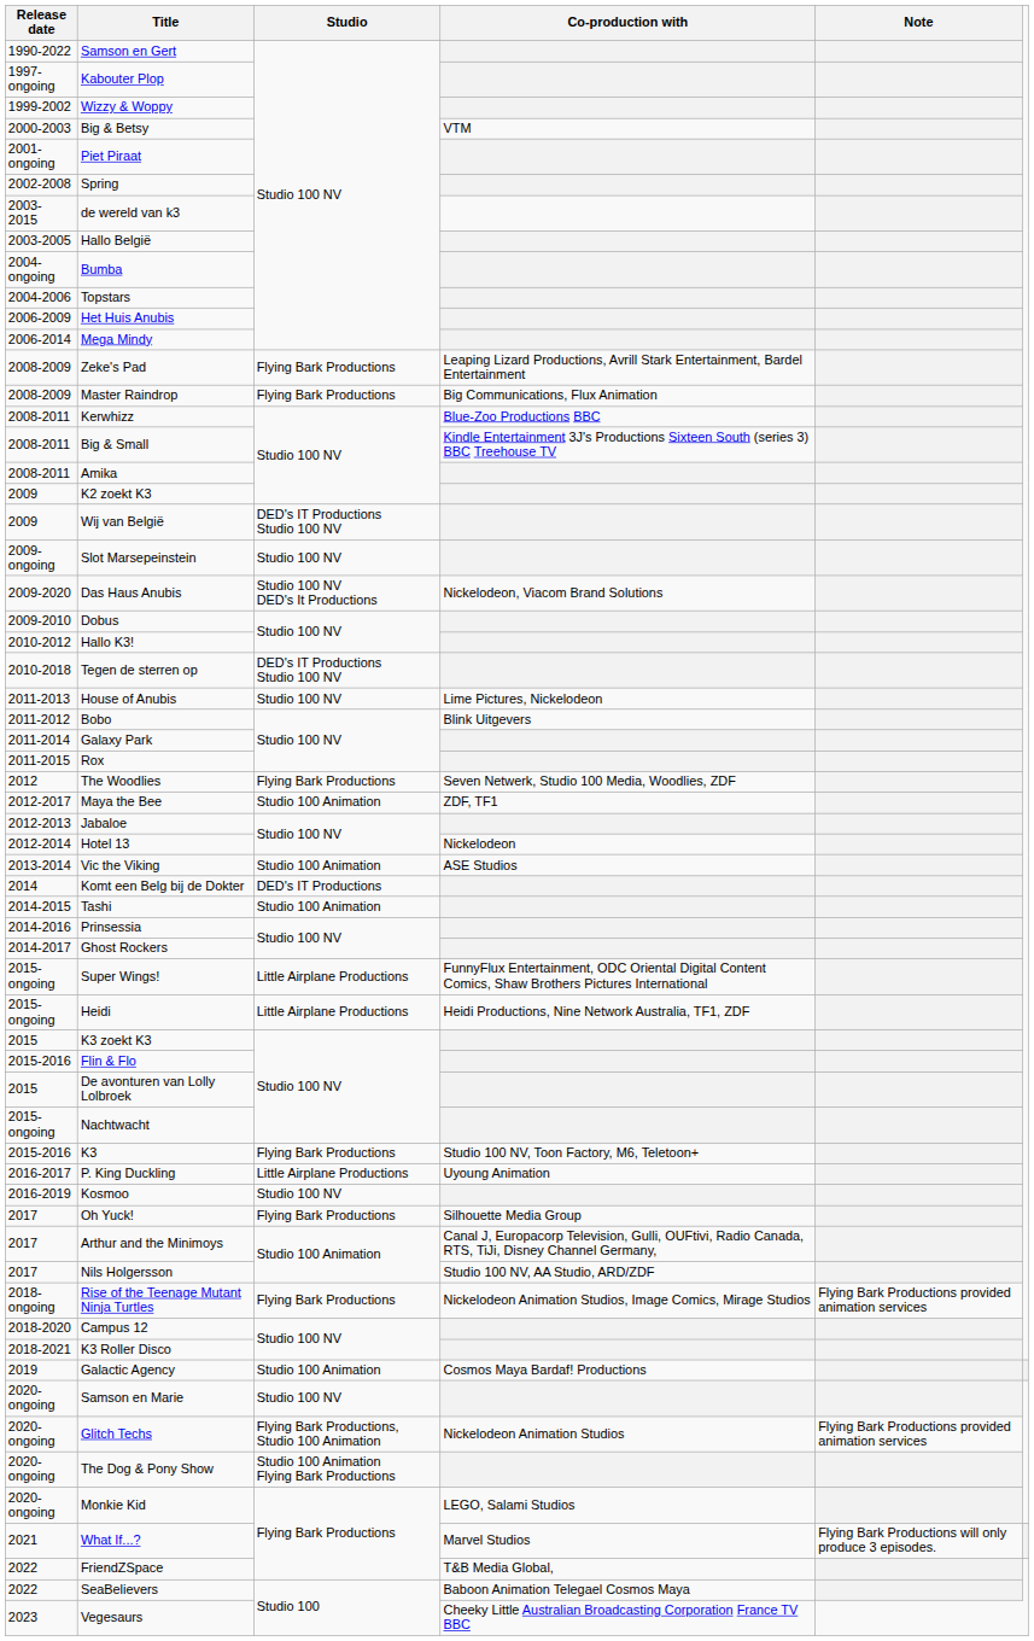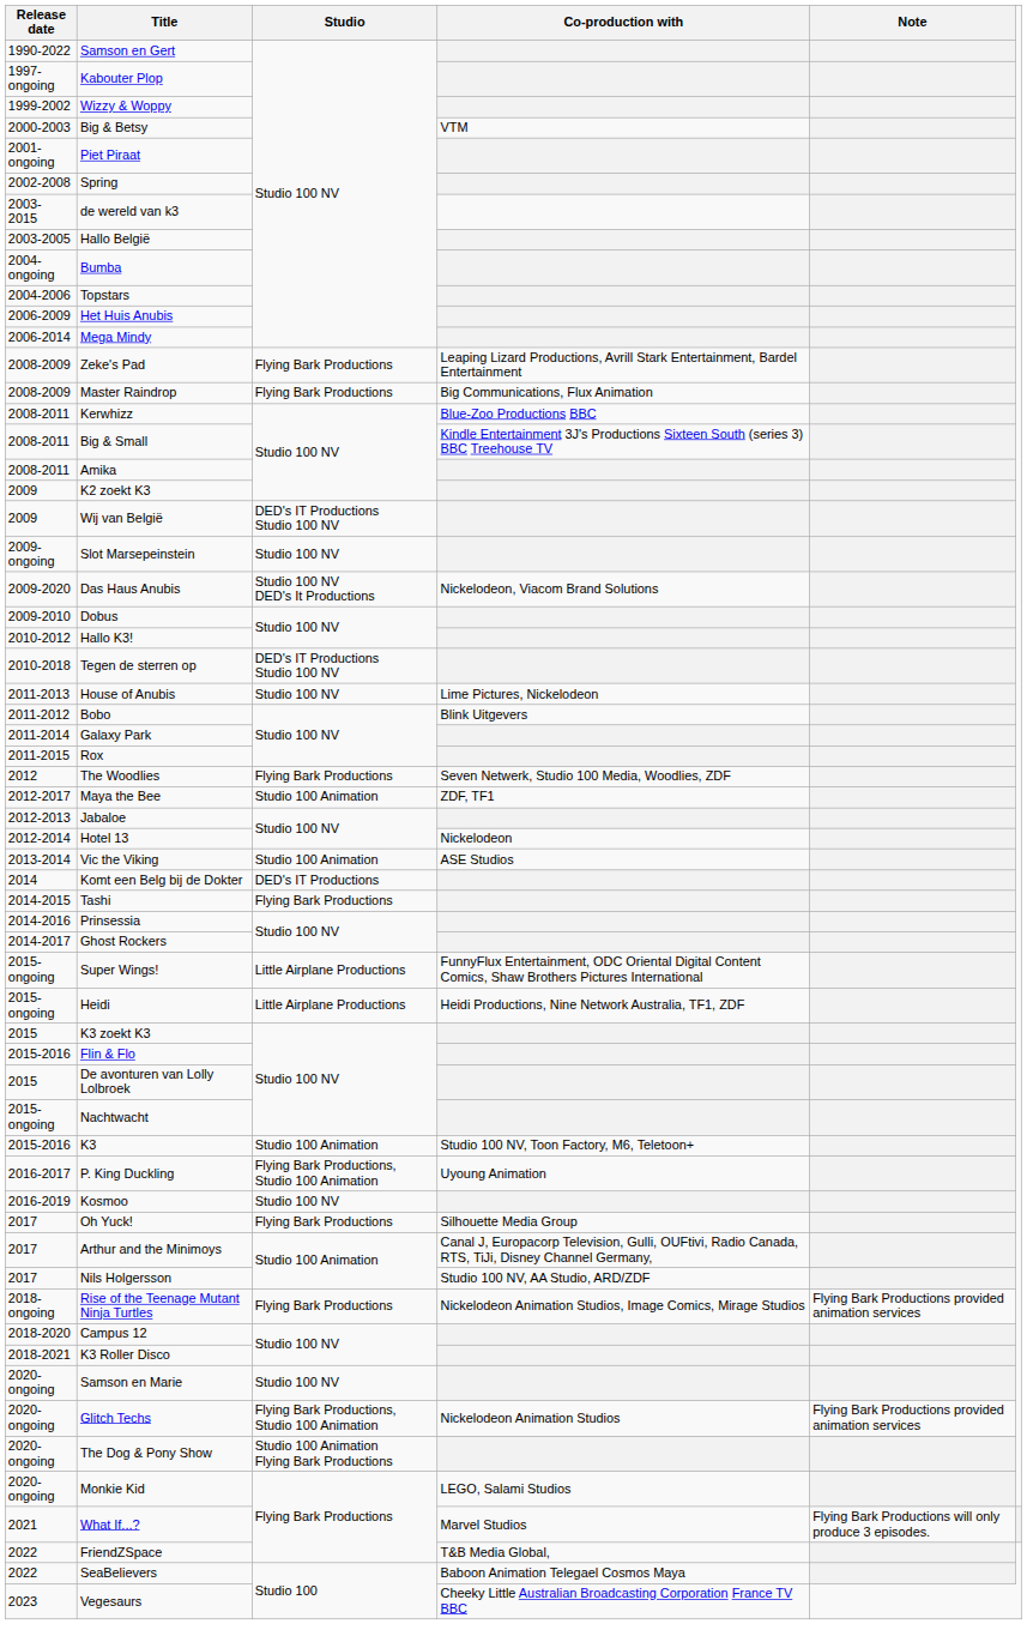Tashi | Studio: Studio 100 Animation -> Flying Bark Productions
K3 | Studio: Flying Bark Productions -> Studio 100 Animation
P. King Duckling | Studio: Little Airplane Productions -> Flying Bark Productions, Studio 100 Animation
- row: 2019 | Galactic Agency | Studio 100 Animation | Cosmos Maya Bardaf! Productions
